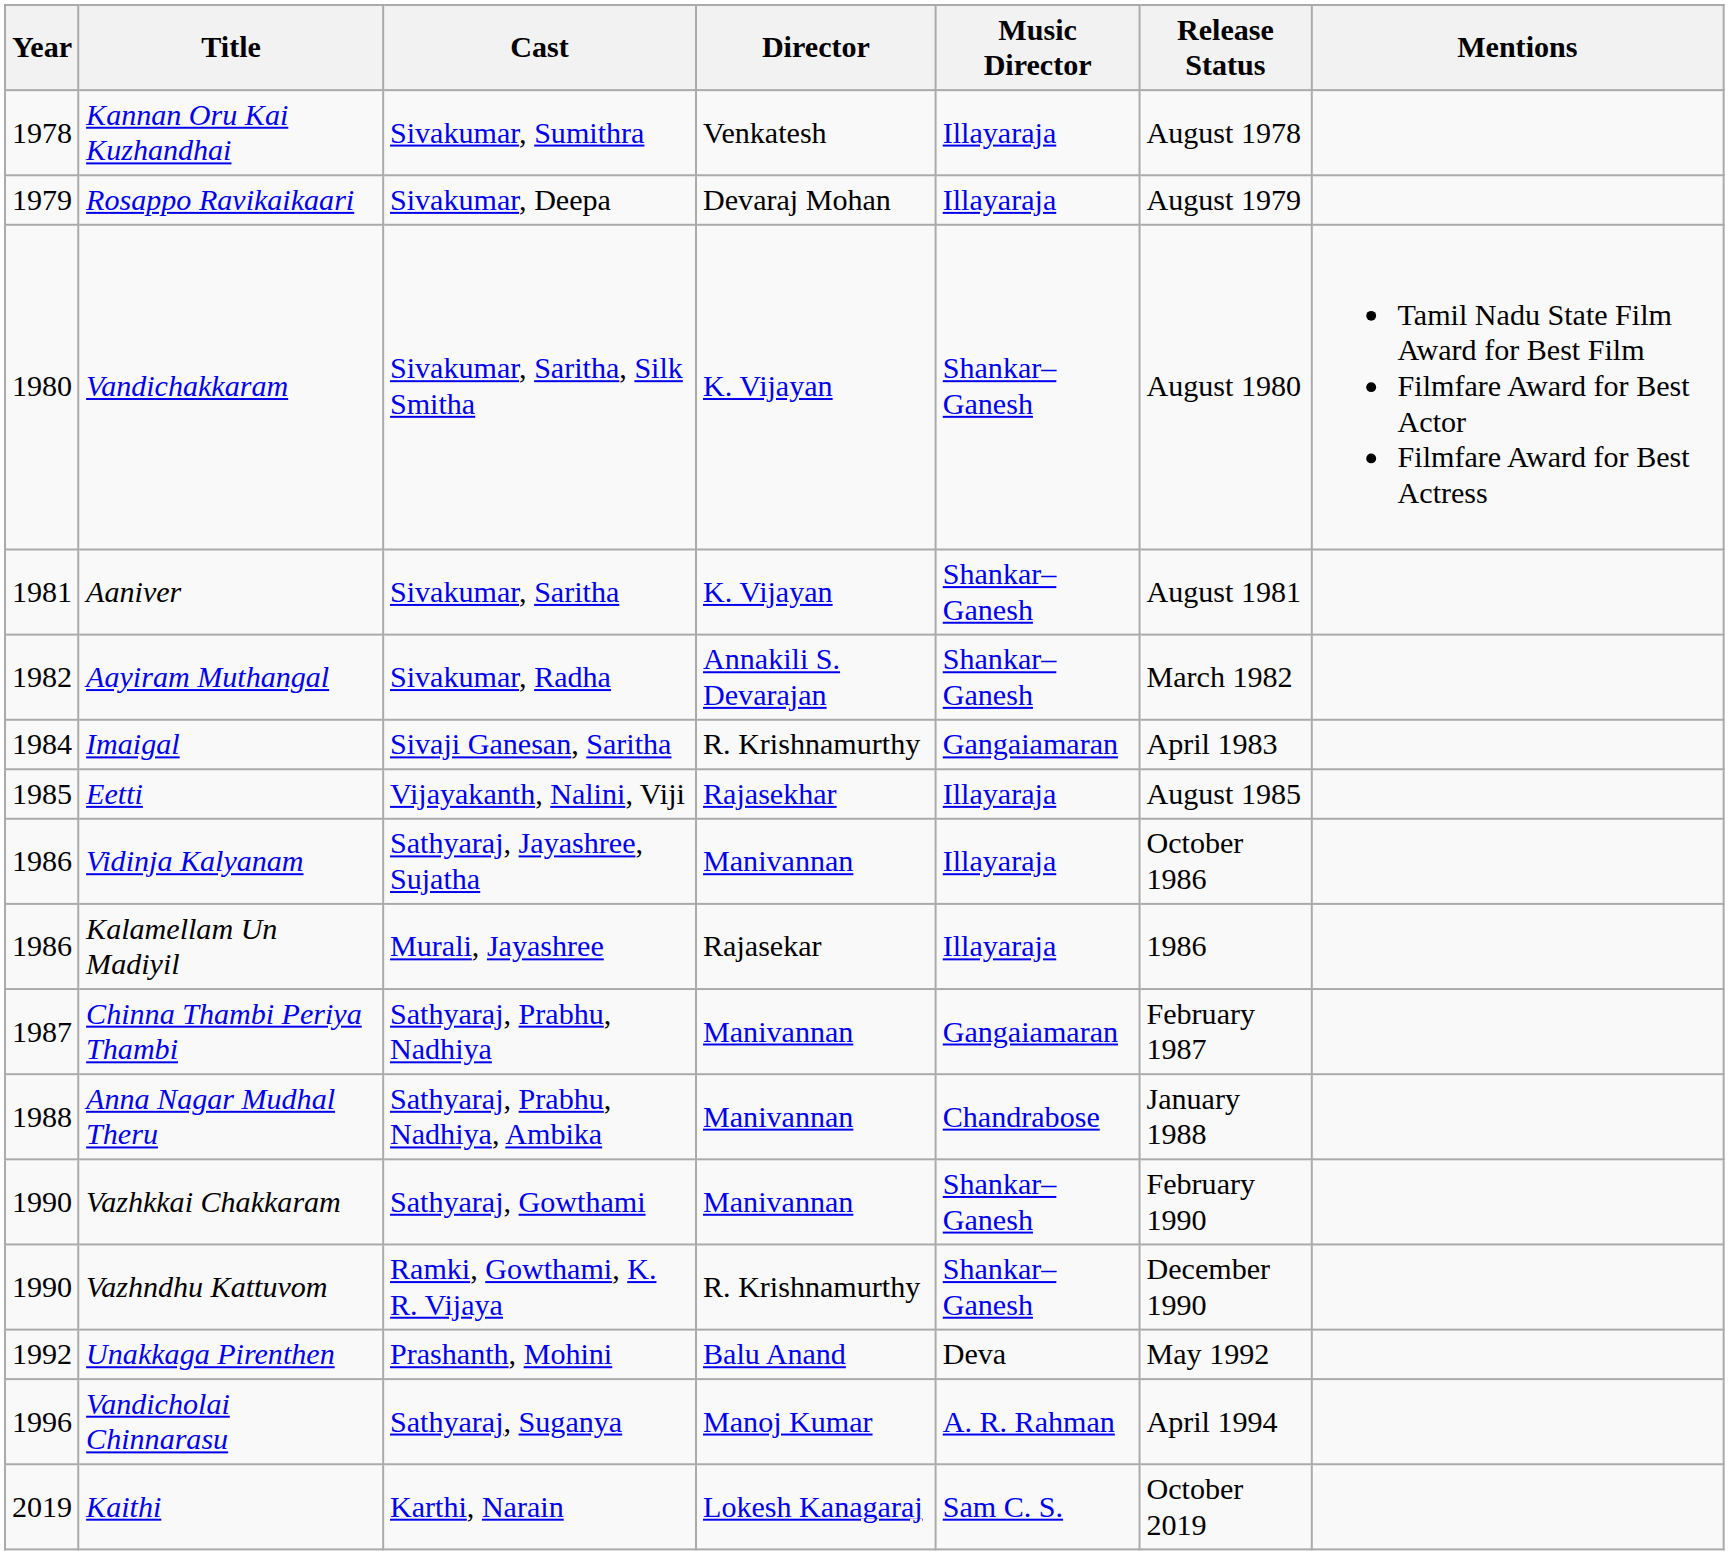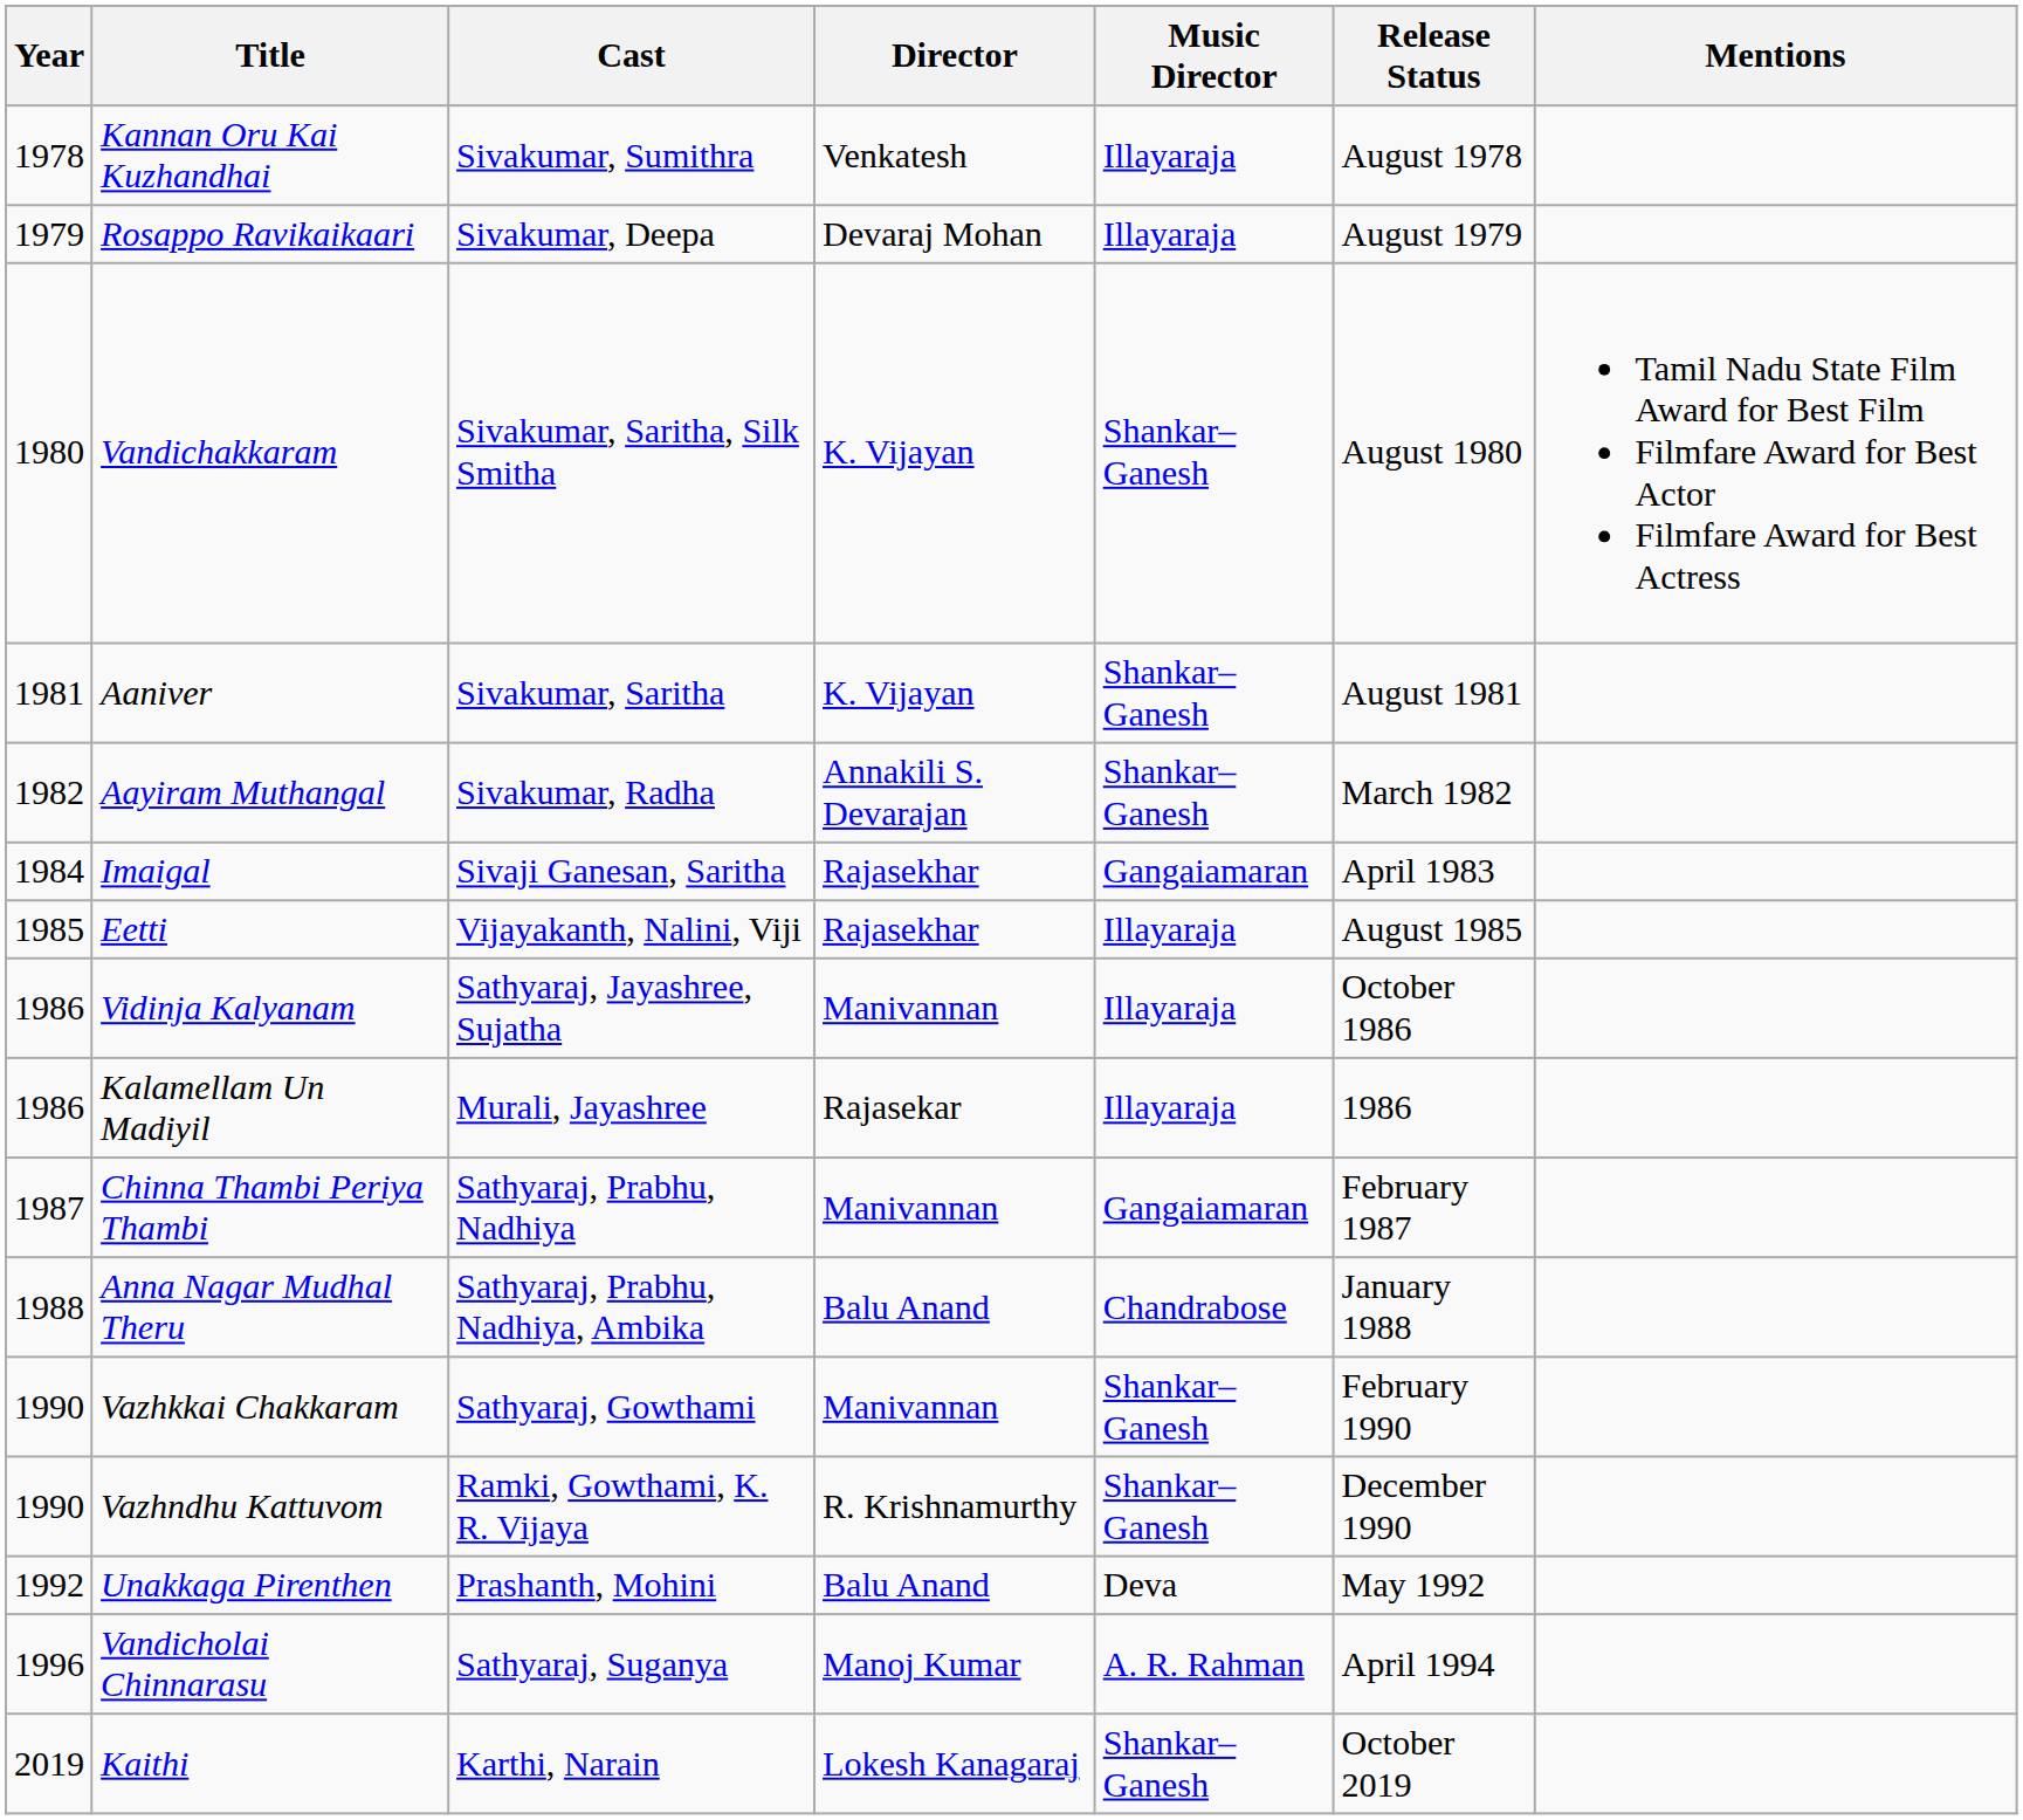Imaigal | Director: R. Krishnamurthy -> Rajasekhar
Anna Nagar Mudhal Theru | Director: Manivannan -> Balu Anand
Kaithi | Music Director: Sam C. S. -> Shankar–Ganesh
